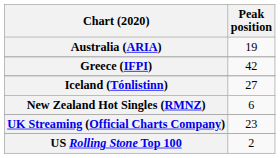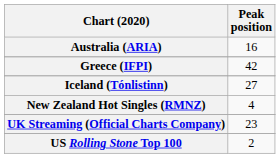Australia (ARIA) | Peak position: 19 -> 16
New Zealand Hot Singles (RMNZ) | Peak position: 6 -> 4
